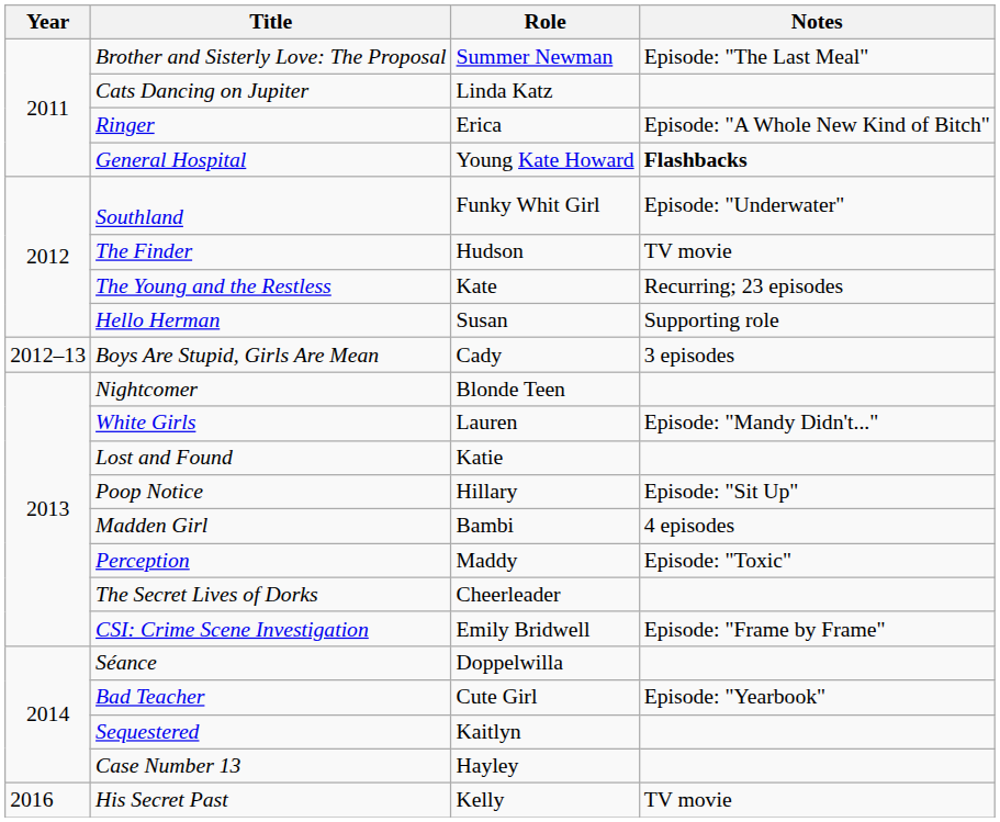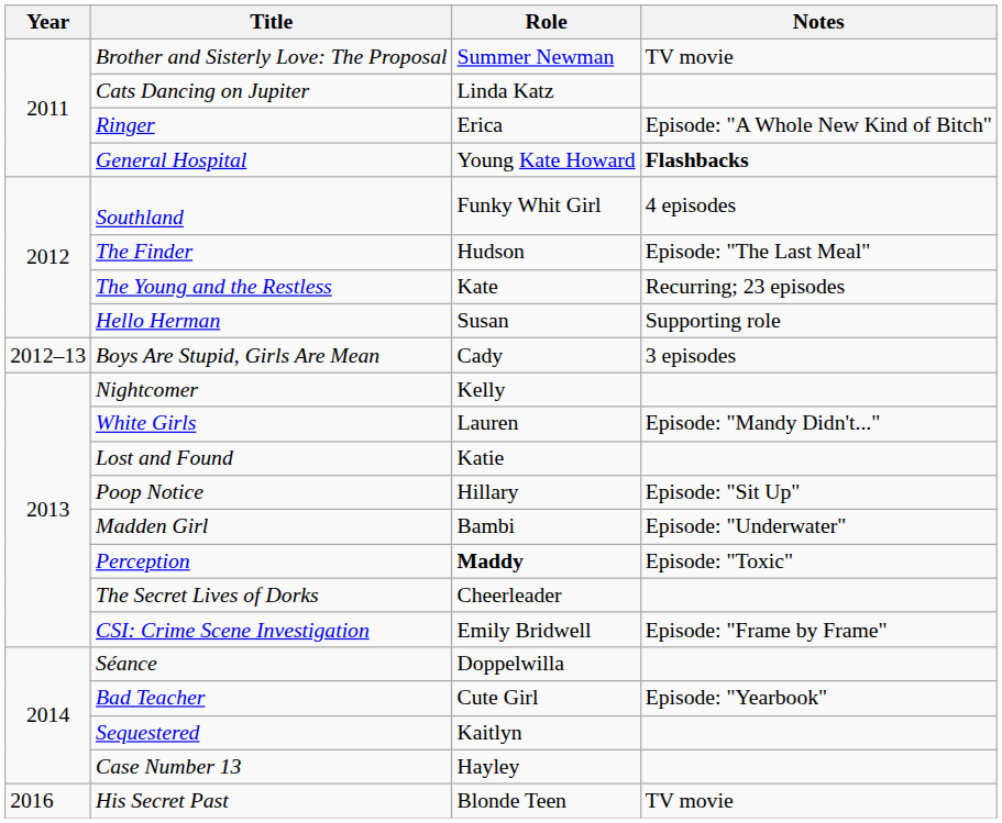Brother and Sisterly Love: The Proposal | Notes: Episode: "The Last Meal" -> TV movie
Southland | Notes: Episode: "Underwater" -> 4 episodes
The Finder | Notes: TV movie -> Episode: "The Last Meal"
Nightcomer | Role: Blonde Teen -> Kelly
Madden Girl | Notes: 4 episodes -> Episode: "Underwater"
Perception | Role: normal -> bold
His Secret Past | Role: Kelly -> Blonde Teen
